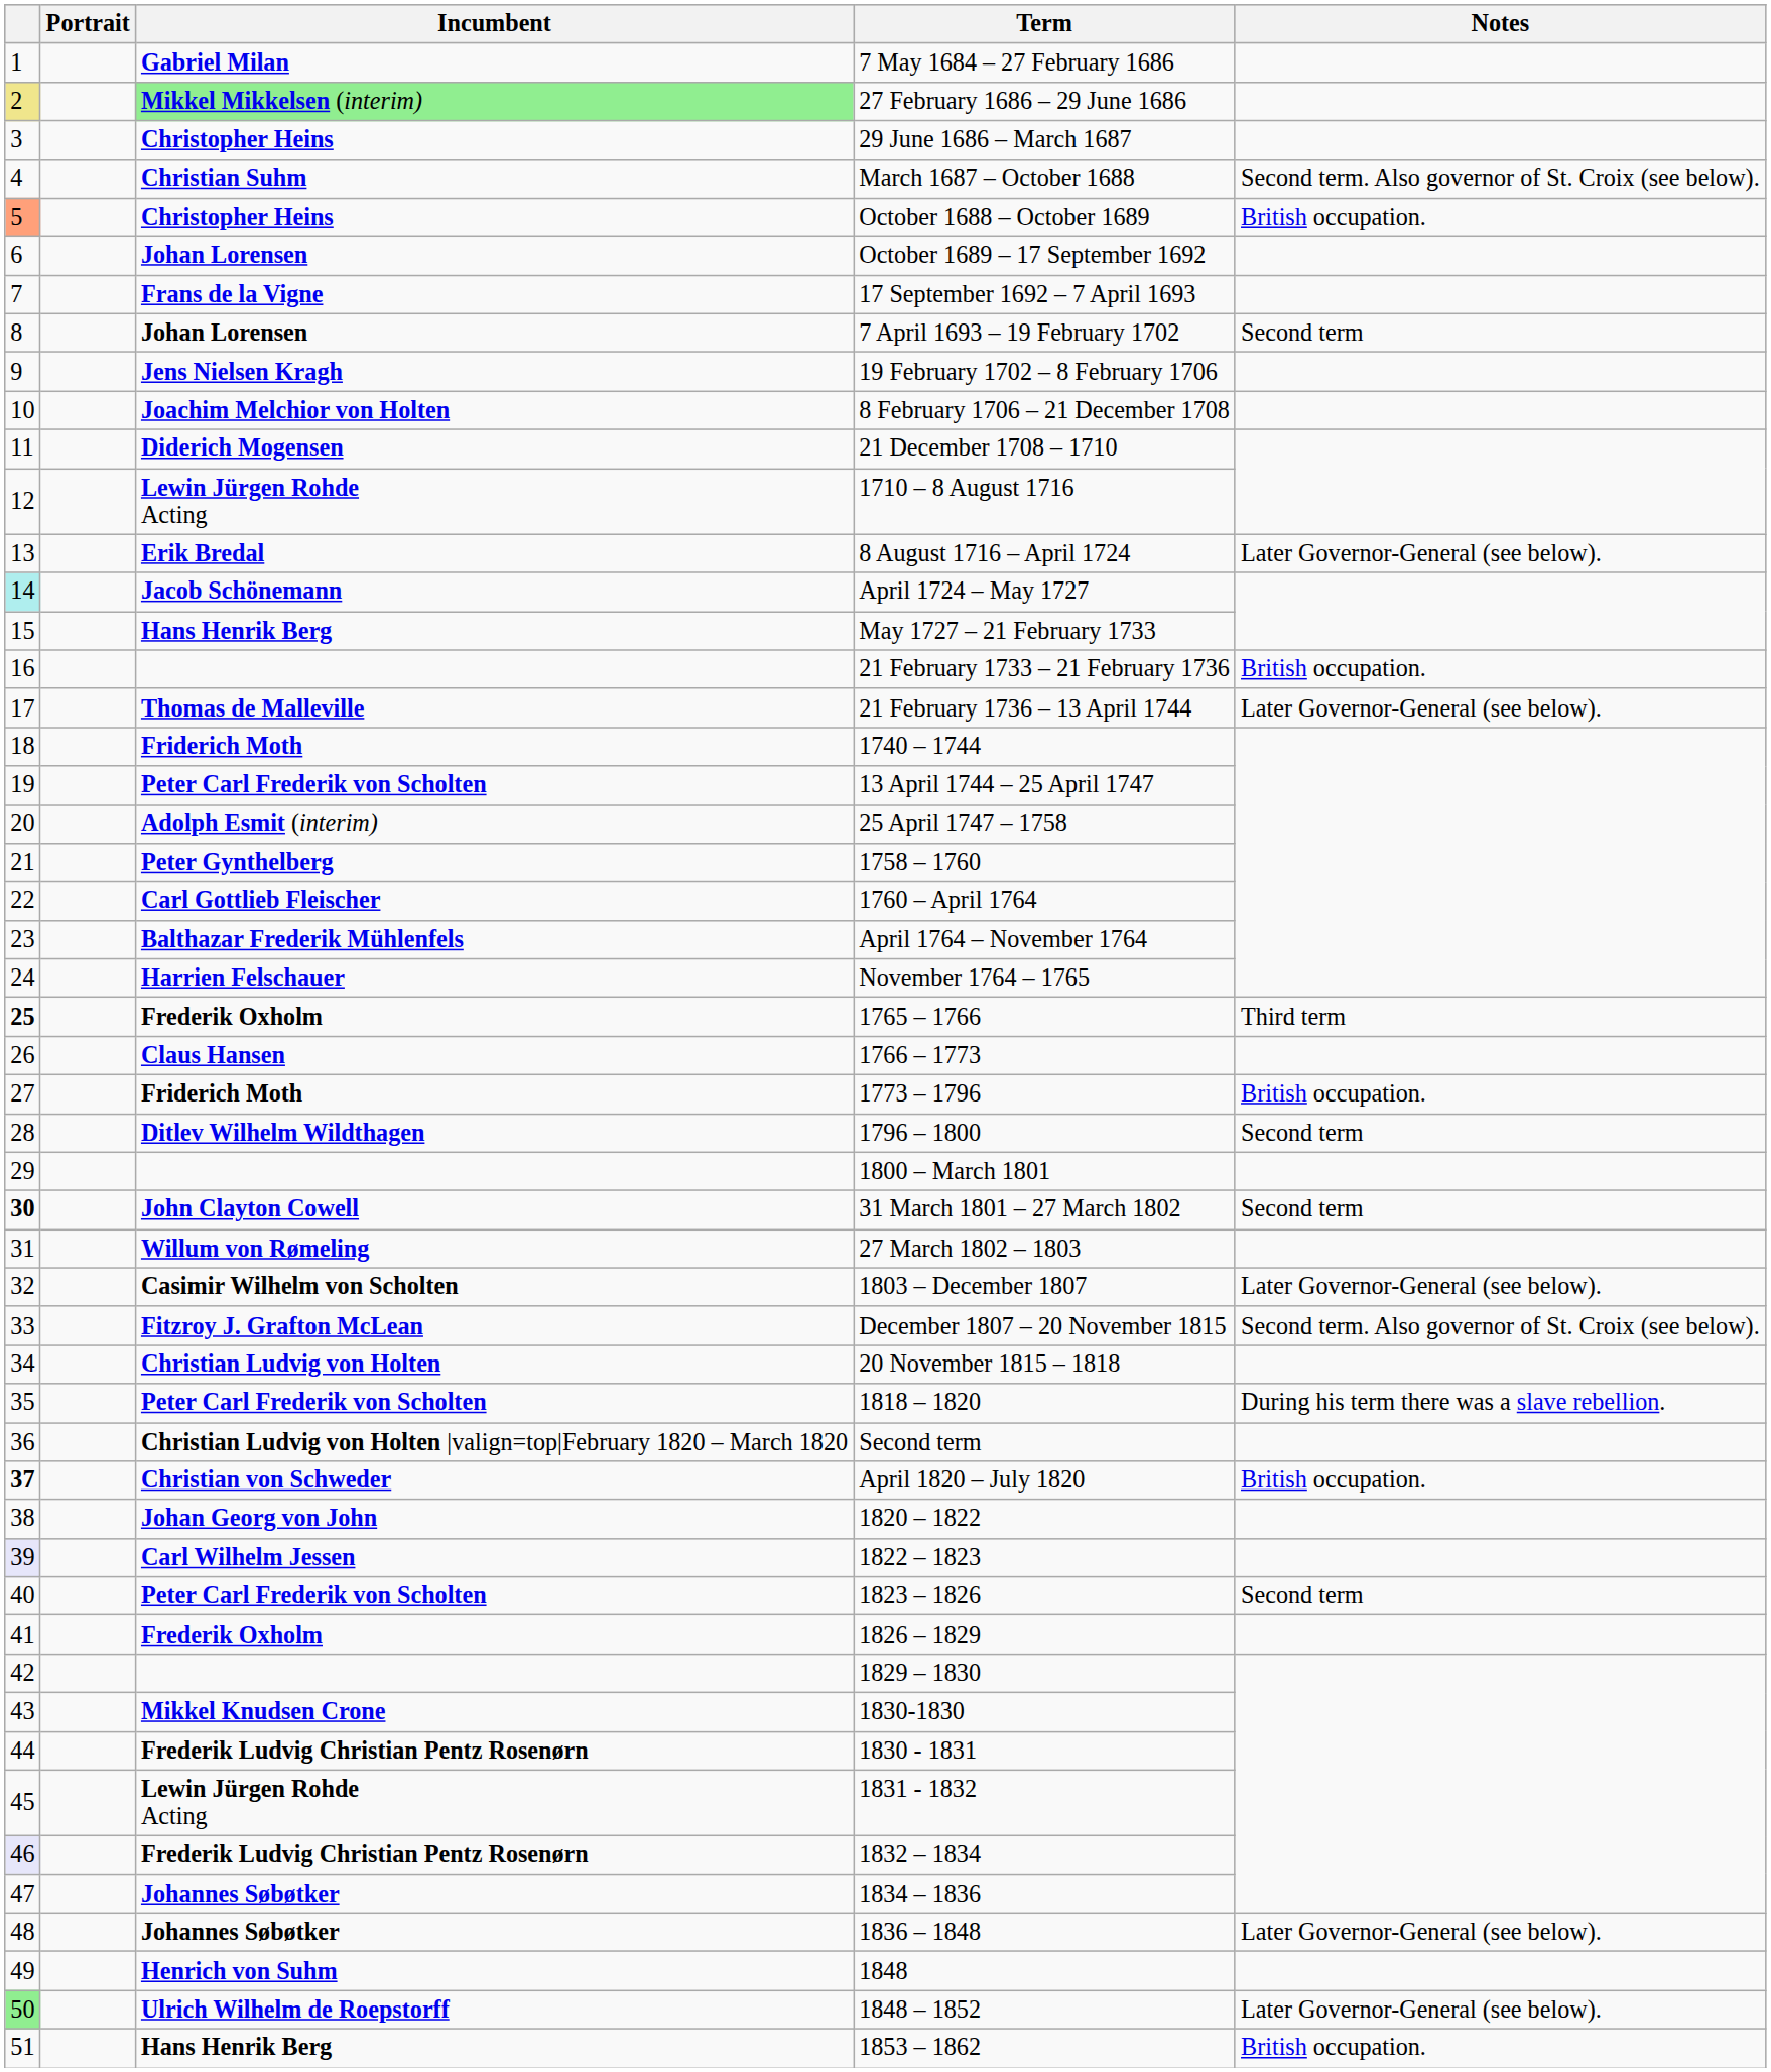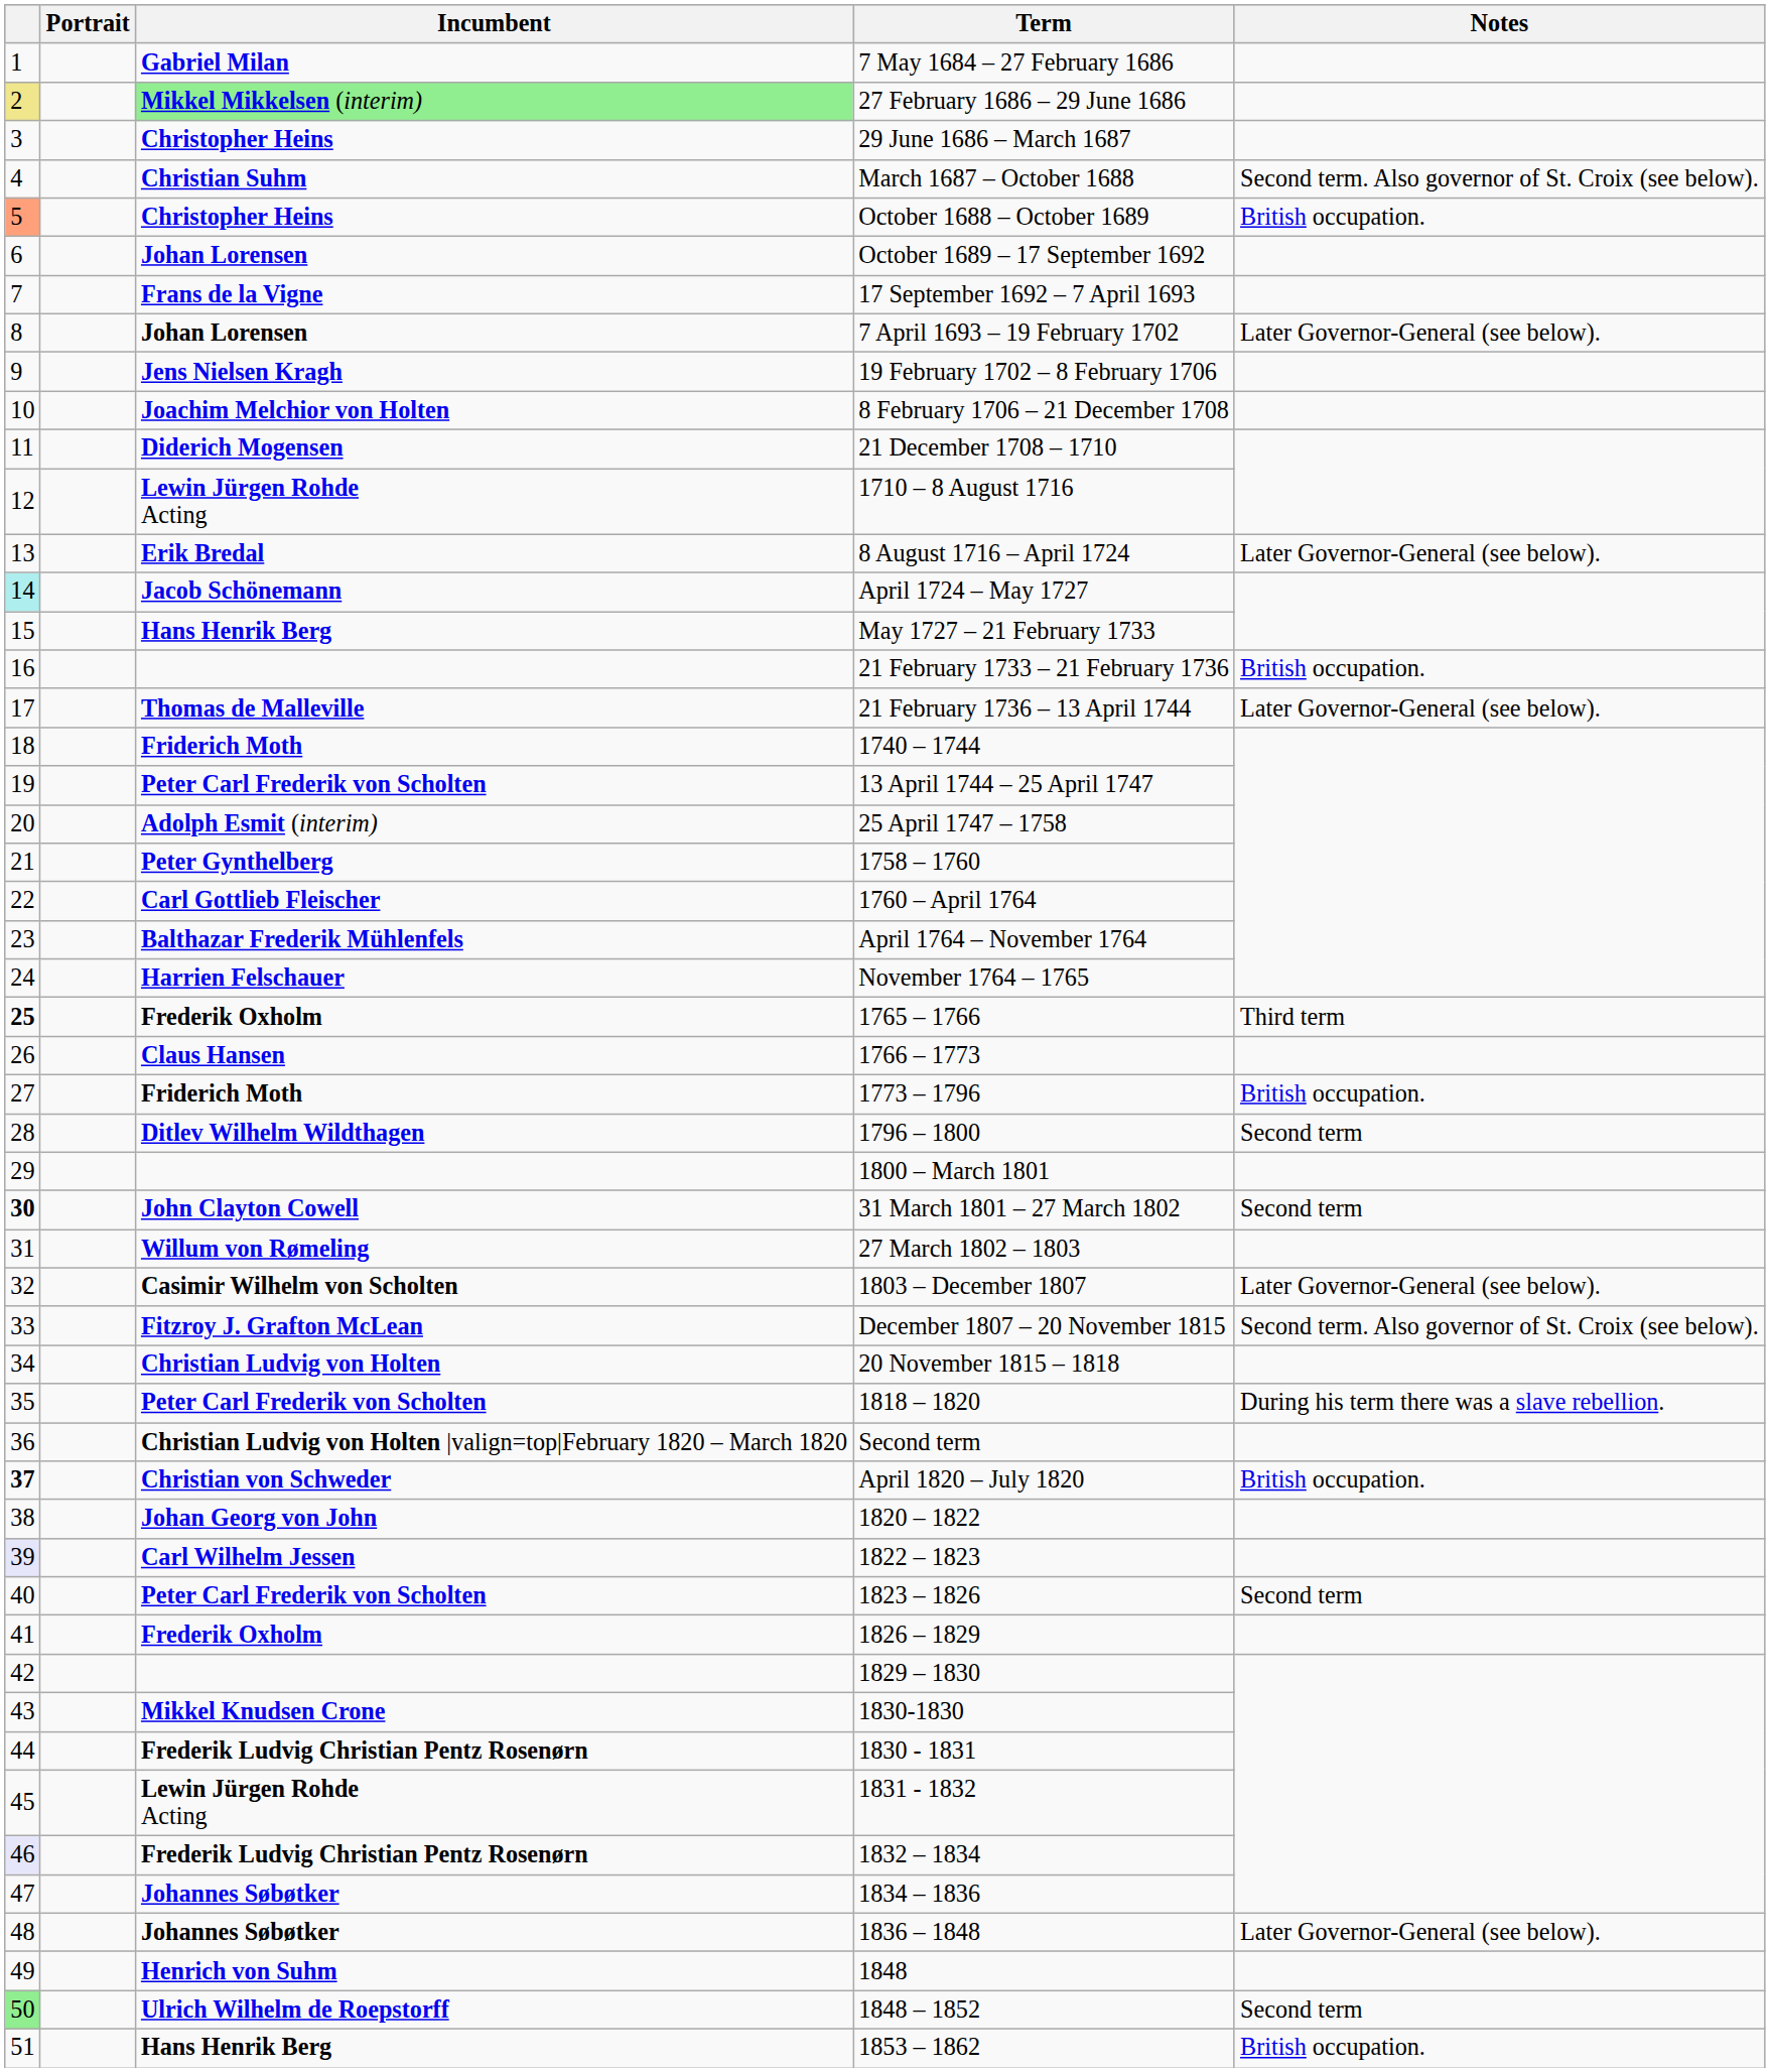7 April 1693 – 19 February 1702 | Notes: Second term -> Later Governor-General (see below).
1848 – 1852 | Notes: Later Governor-General (see below). -> Second term
